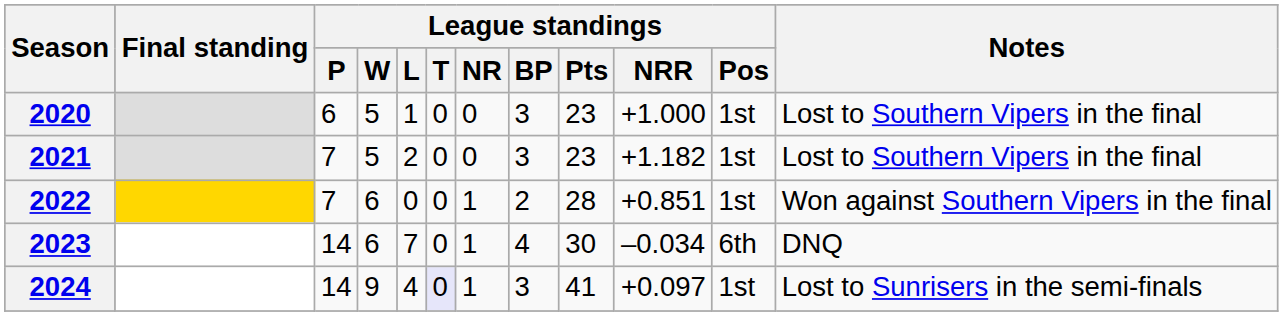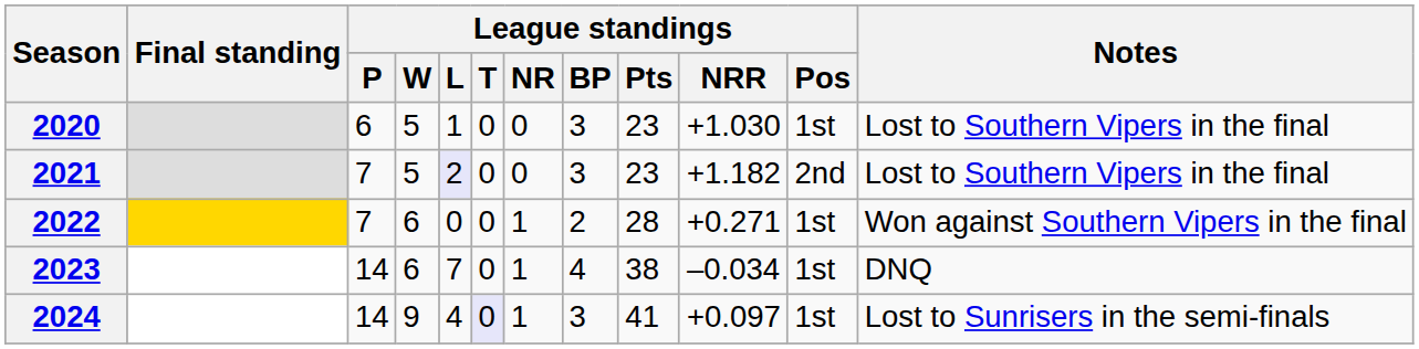2020 | League standings / NRR: +1.000 -> +1.030
2021 | League standings / L: no background -> lavender background
2021 | League standings / Pos: 1st -> 2nd
2022 | League standings / NRR: +0.851 -> +0.271
2023 | League standings / Pts: 30 -> 38
2023 | League standings / Pos: 6th -> 1st
